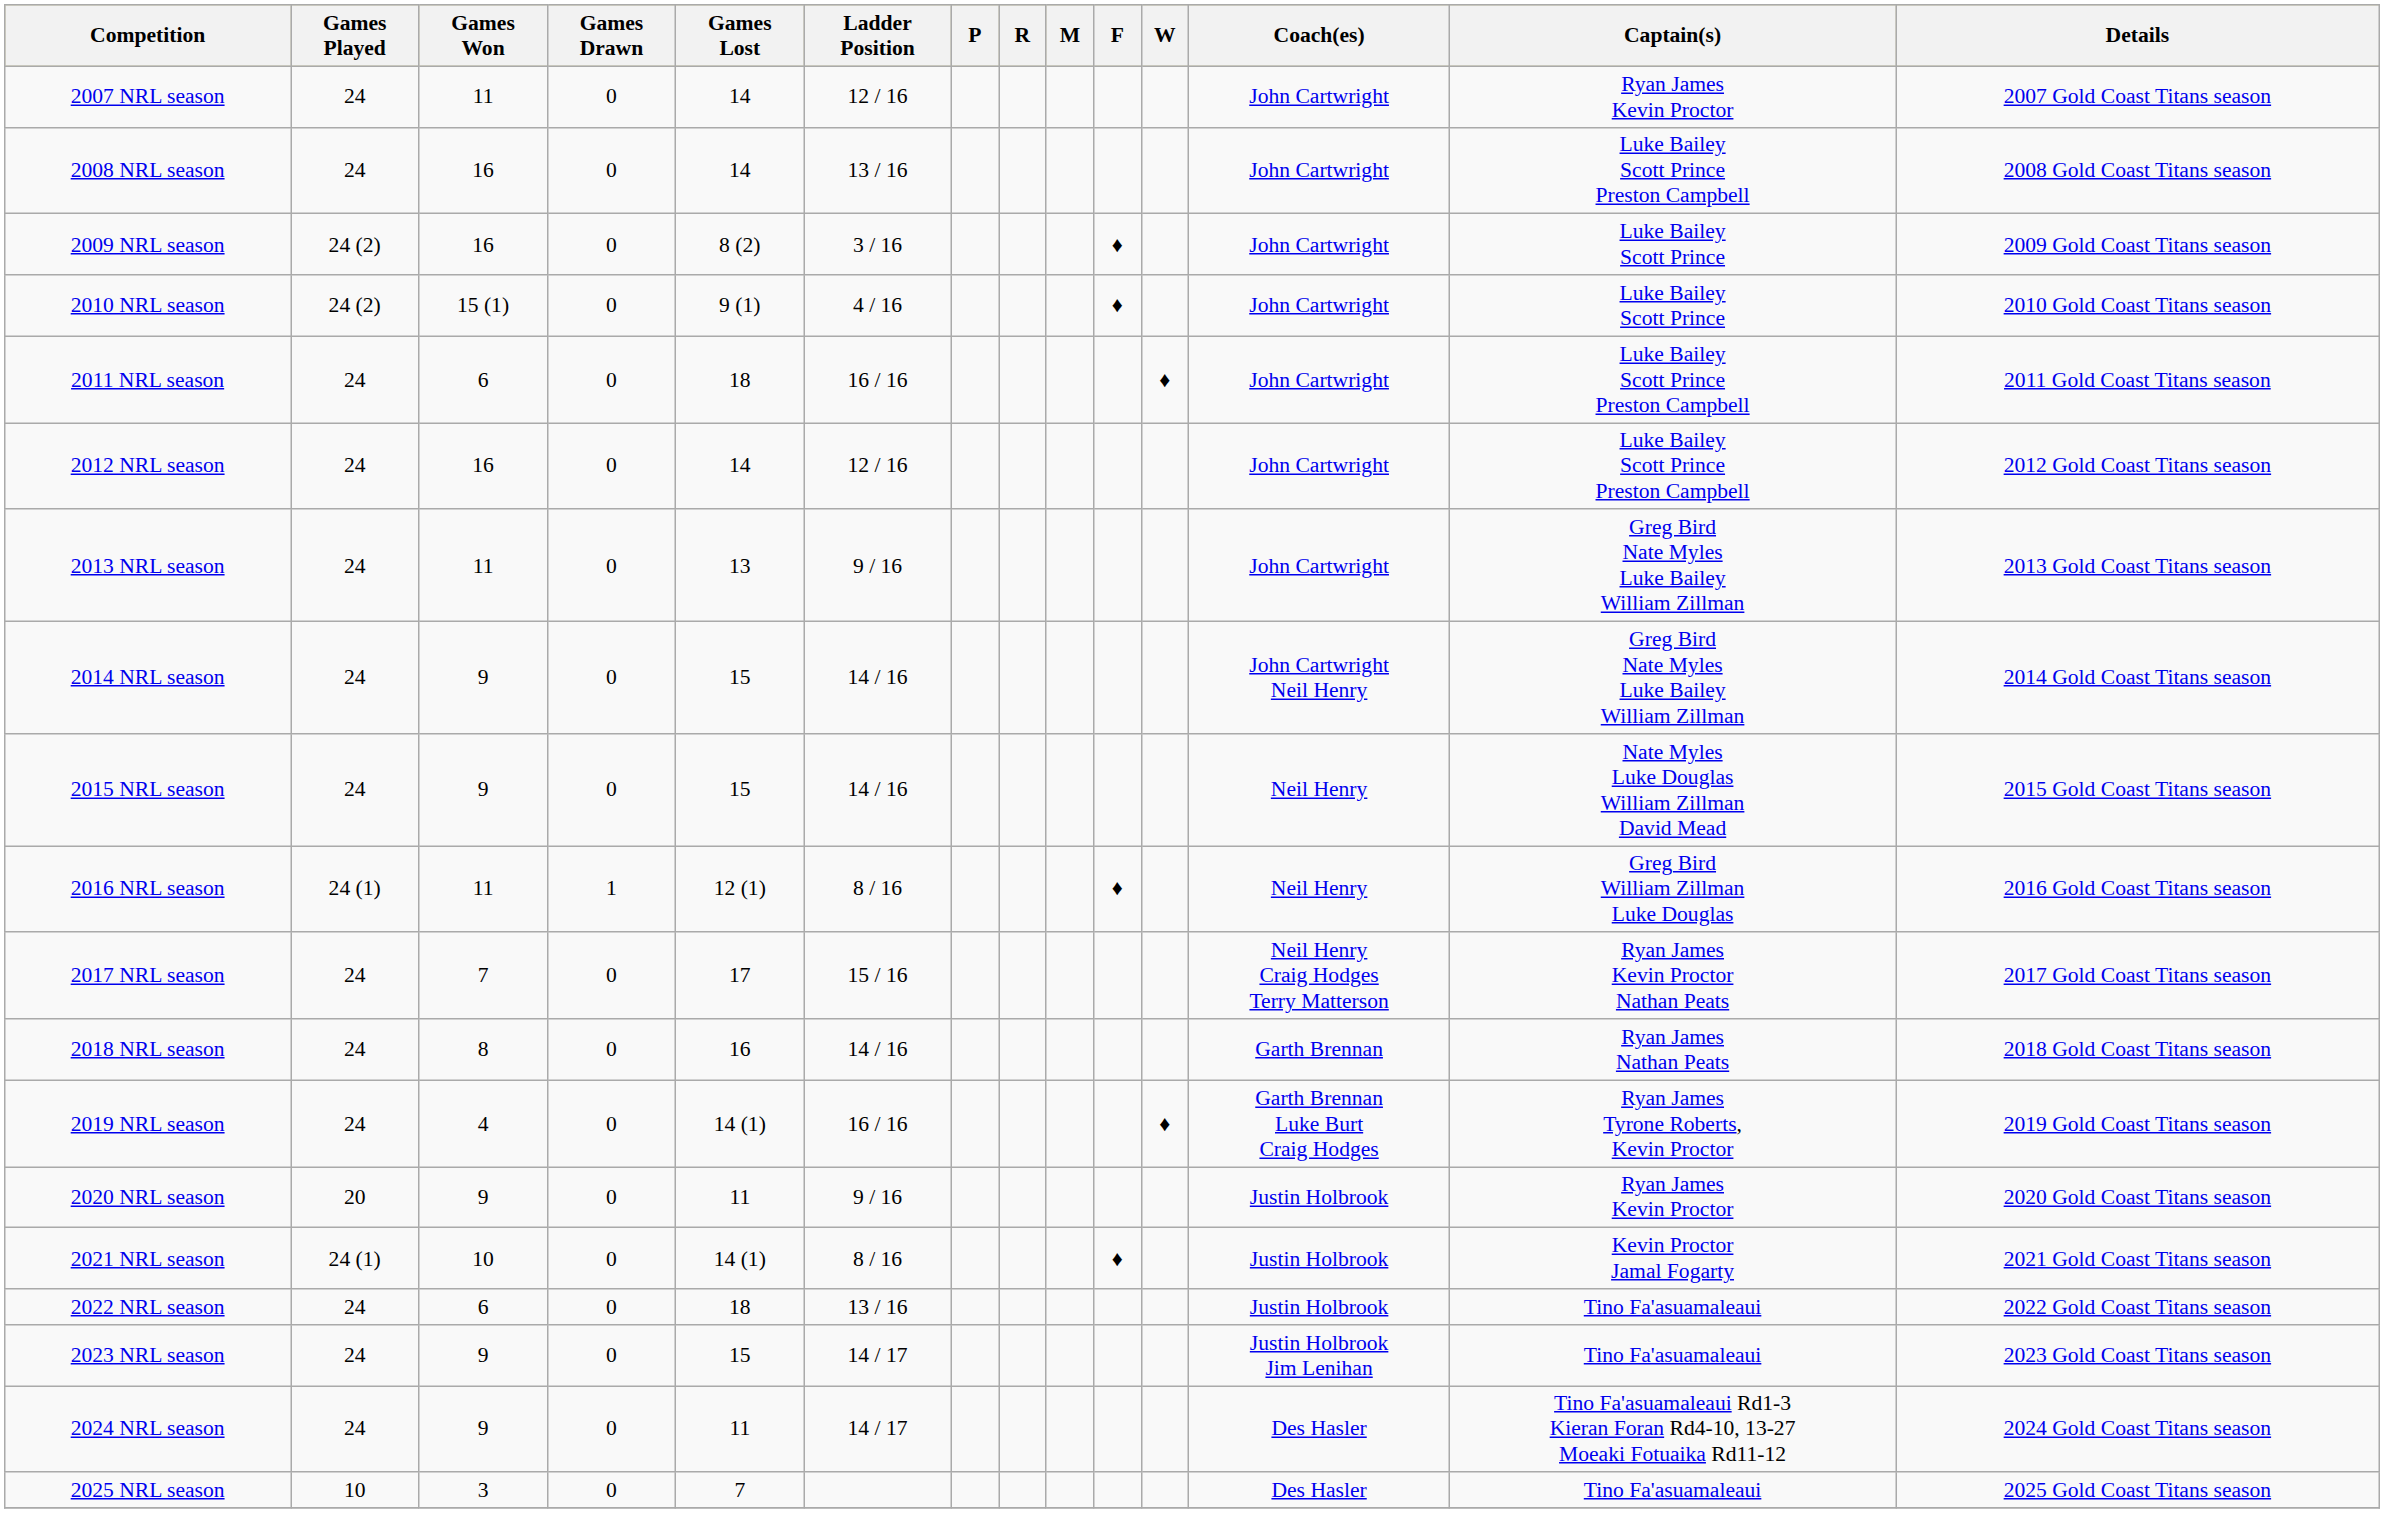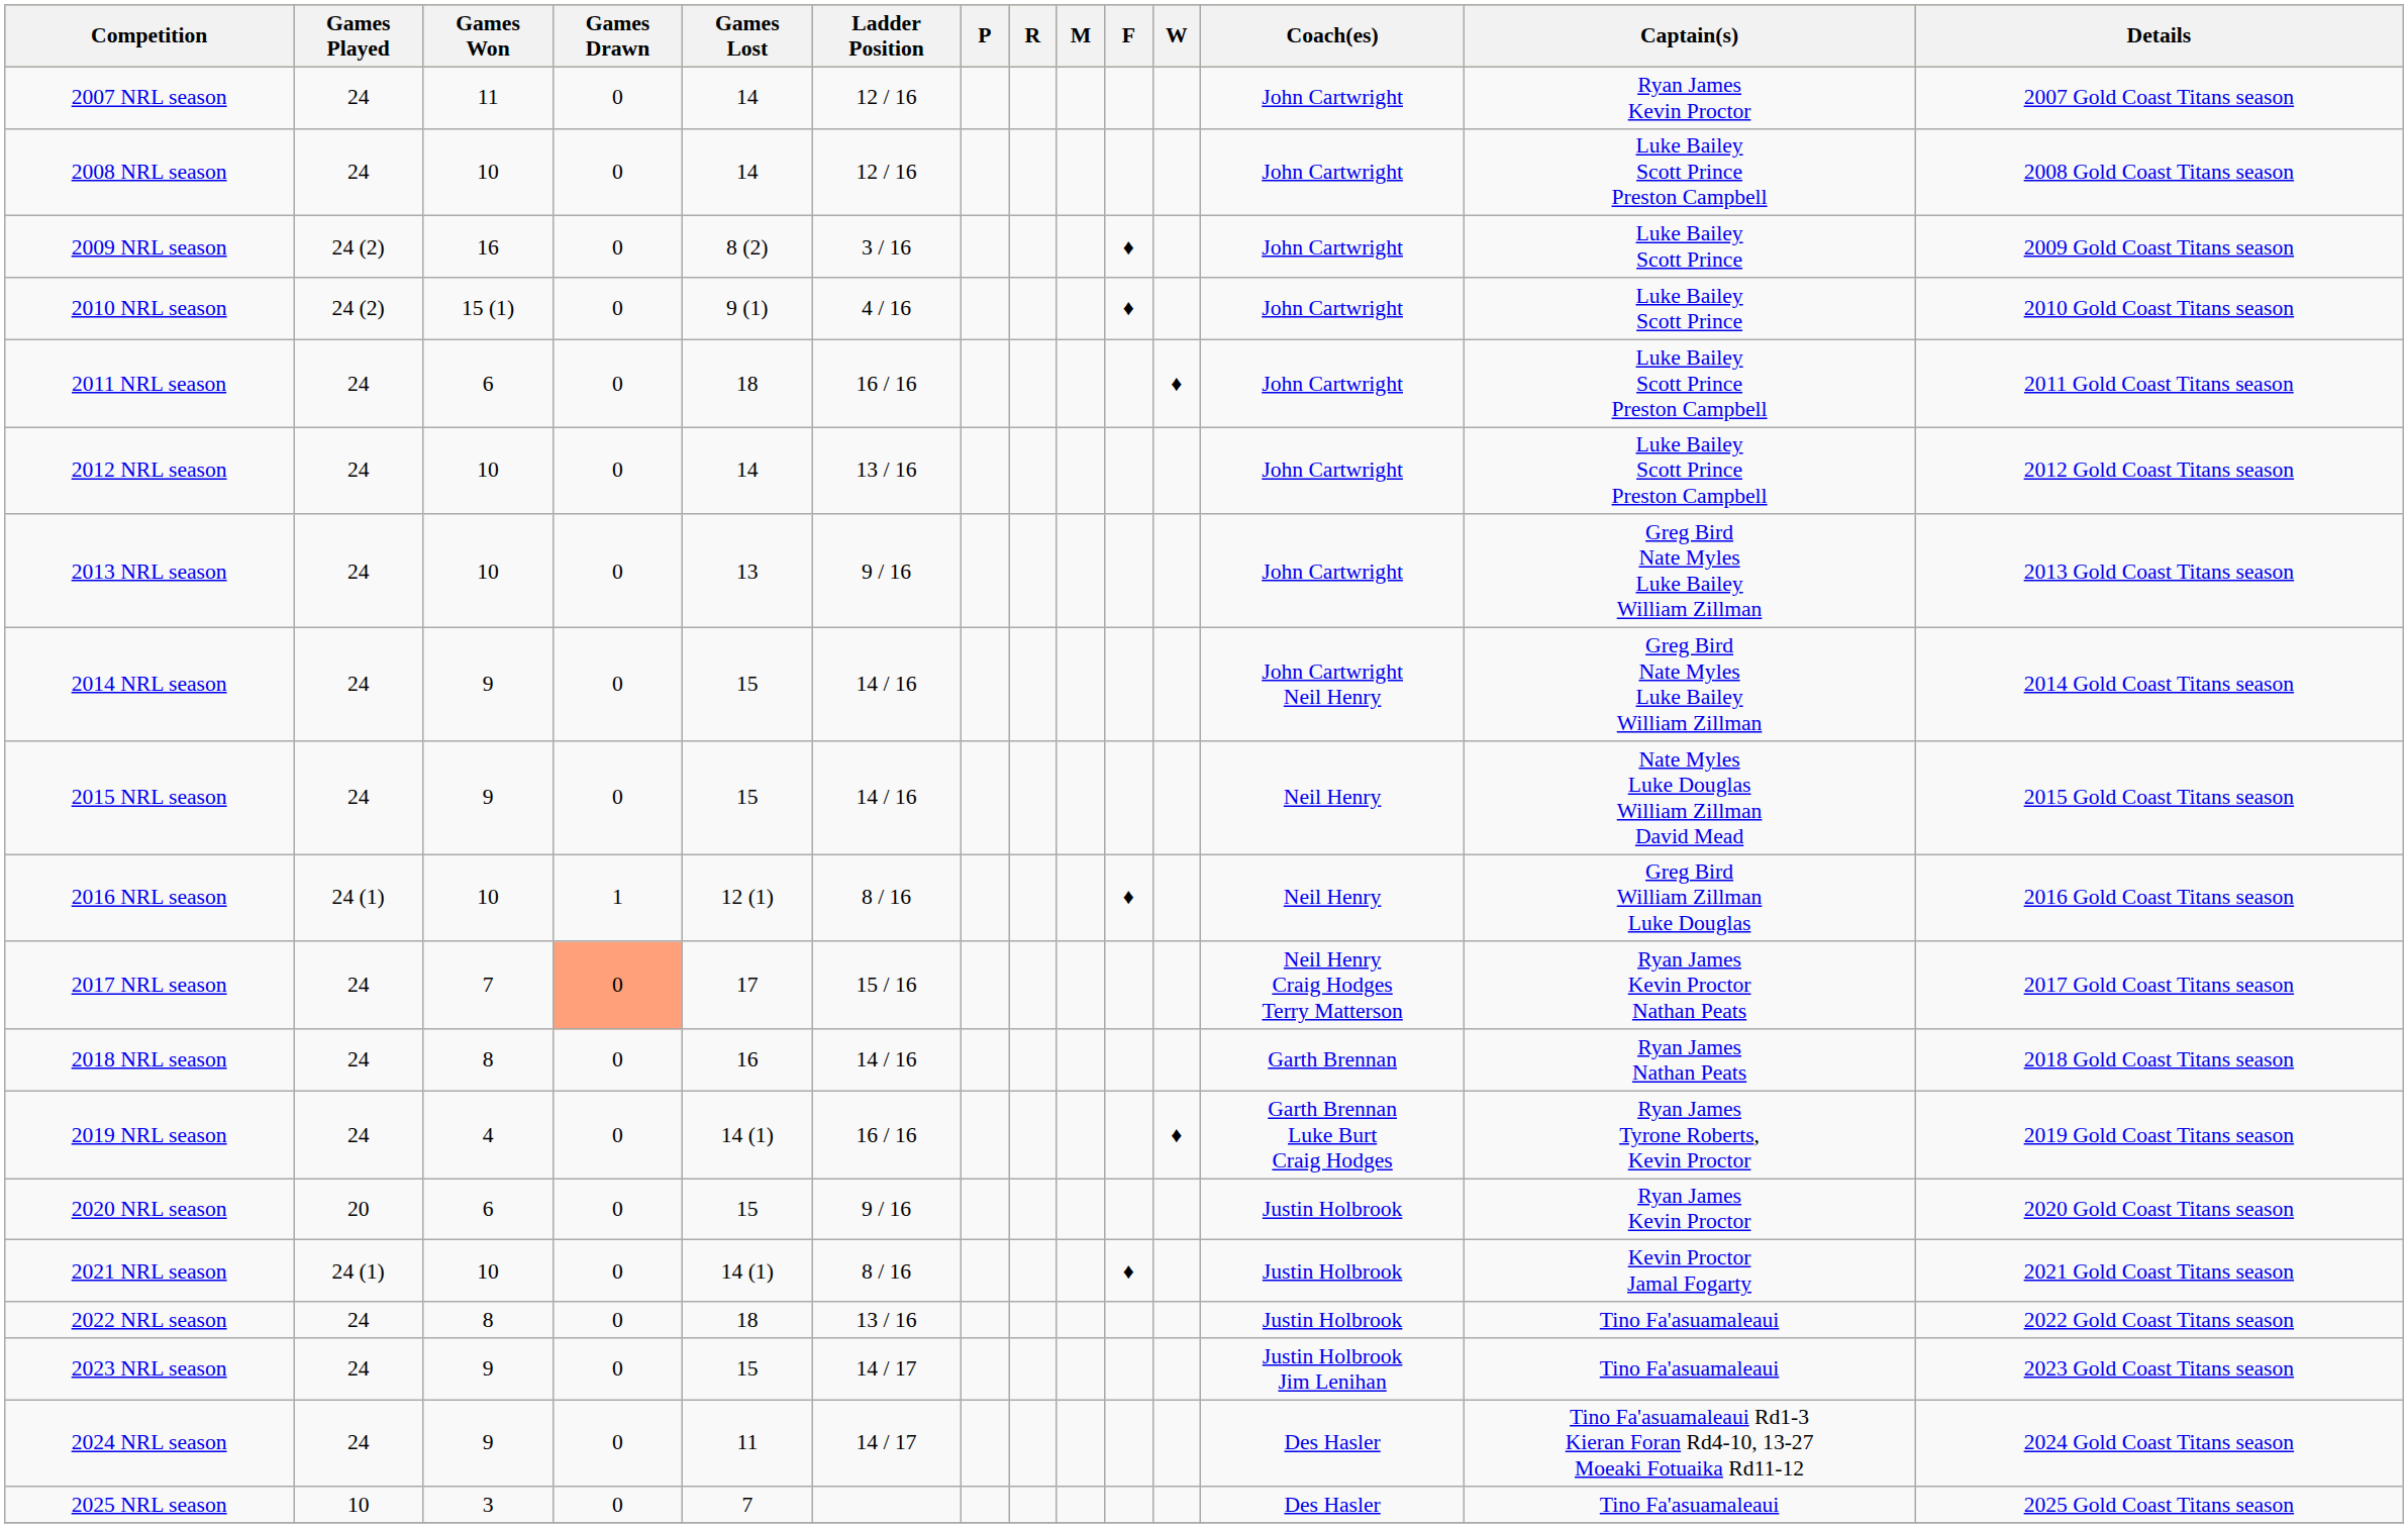2008 NRL season | Games Won: 16 -> 10
2008 NRL season | Ladder Position: 13 / 16 -> 12 / 16
2012 NRL season | Games Won: 16 -> 10
2012 NRL season | Ladder Position: 12 / 16 -> 13 / 16
2013 NRL season | Games Won: 11 -> 10
2016 NRL season | Games Won: 11 -> 10
2017 NRL season | Games Drawn: no background -> lightsalmon background
2020 NRL season | Games Won: 9 -> 6
2020 NRL season | Games Lost: 11 -> 15
2022 NRL season | Games Won: 6 -> 8
